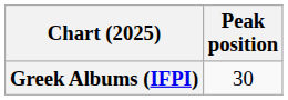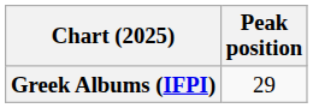Greek Albums (IFPI) | Peak position: 30 -> 29
